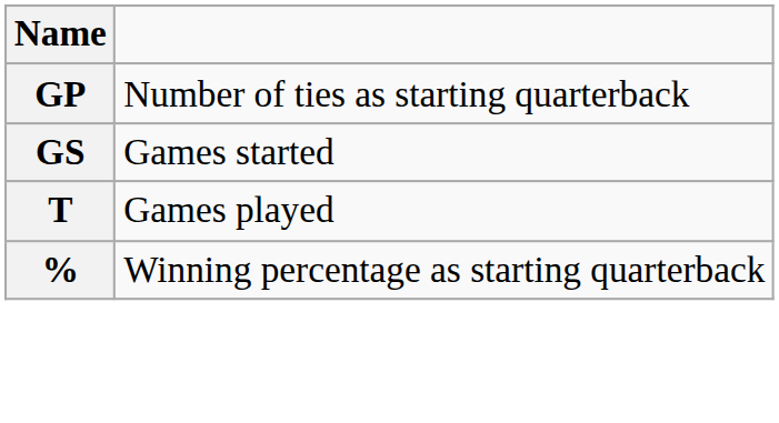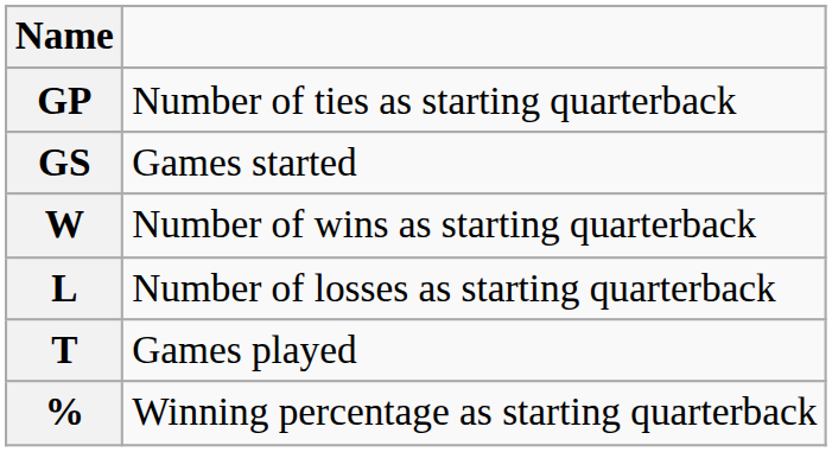+ row: W | Number of wins as starting quarterback
+ row: L | Number of losses as starting quarterback
